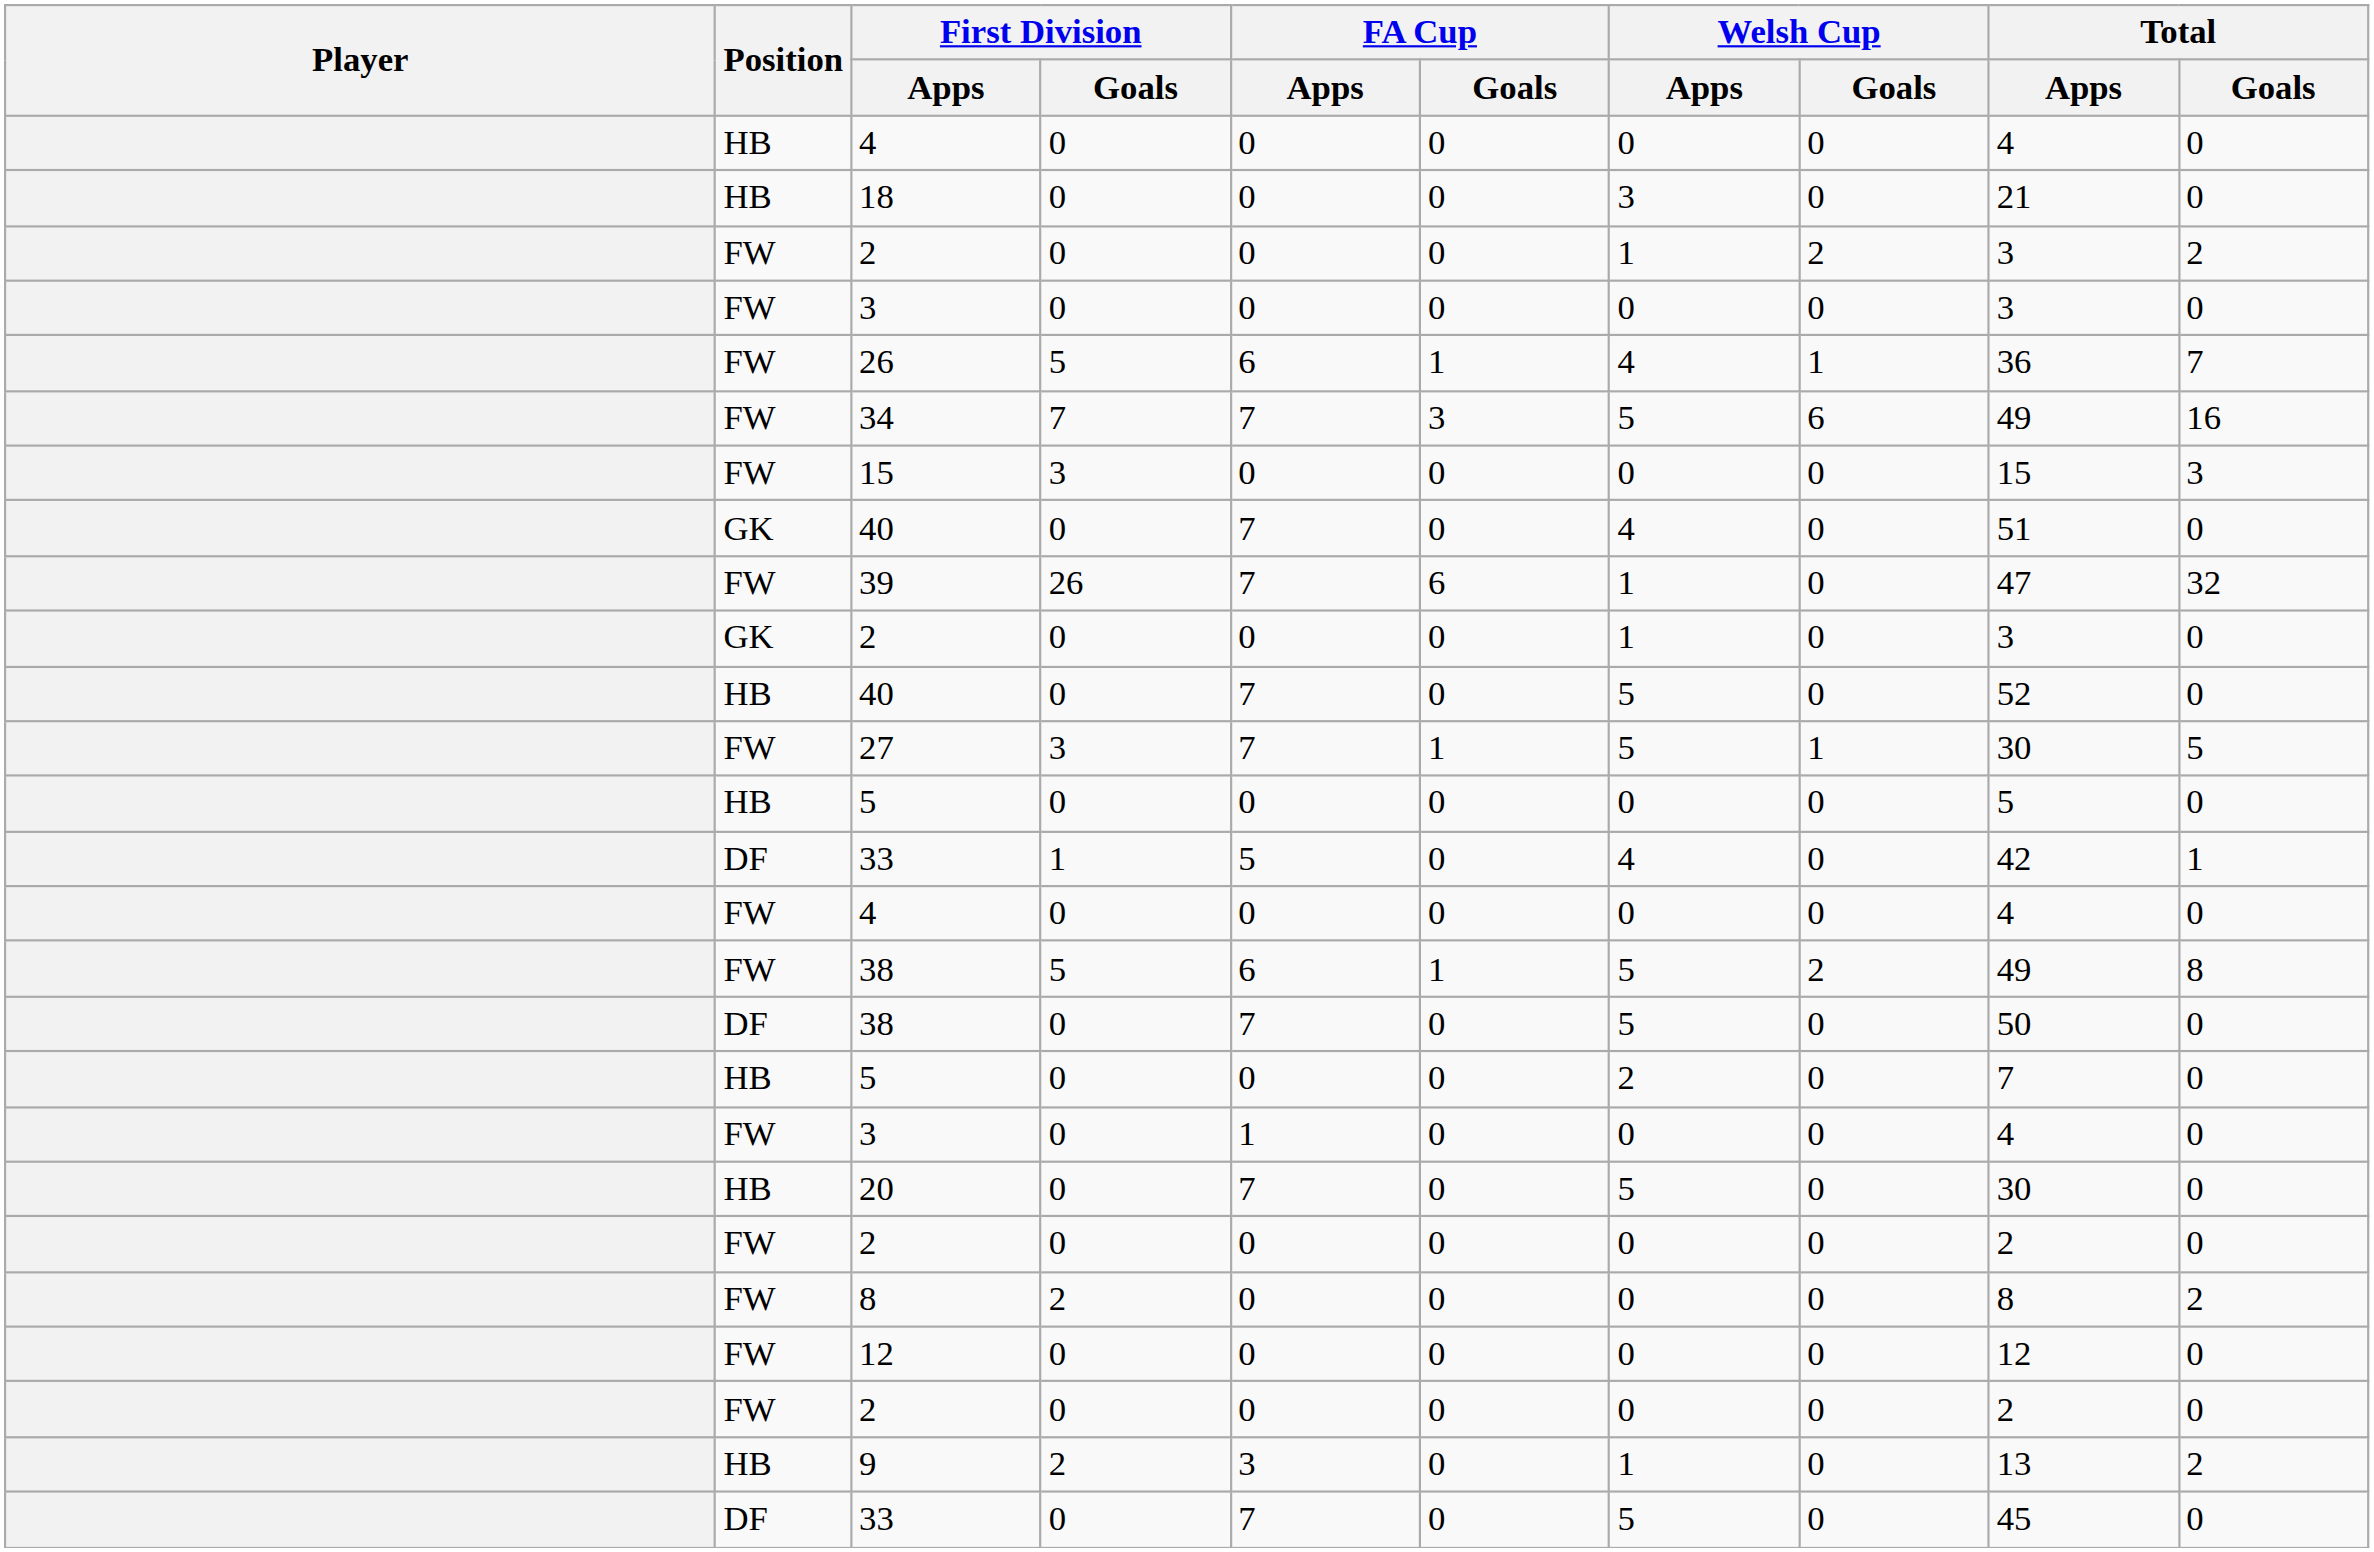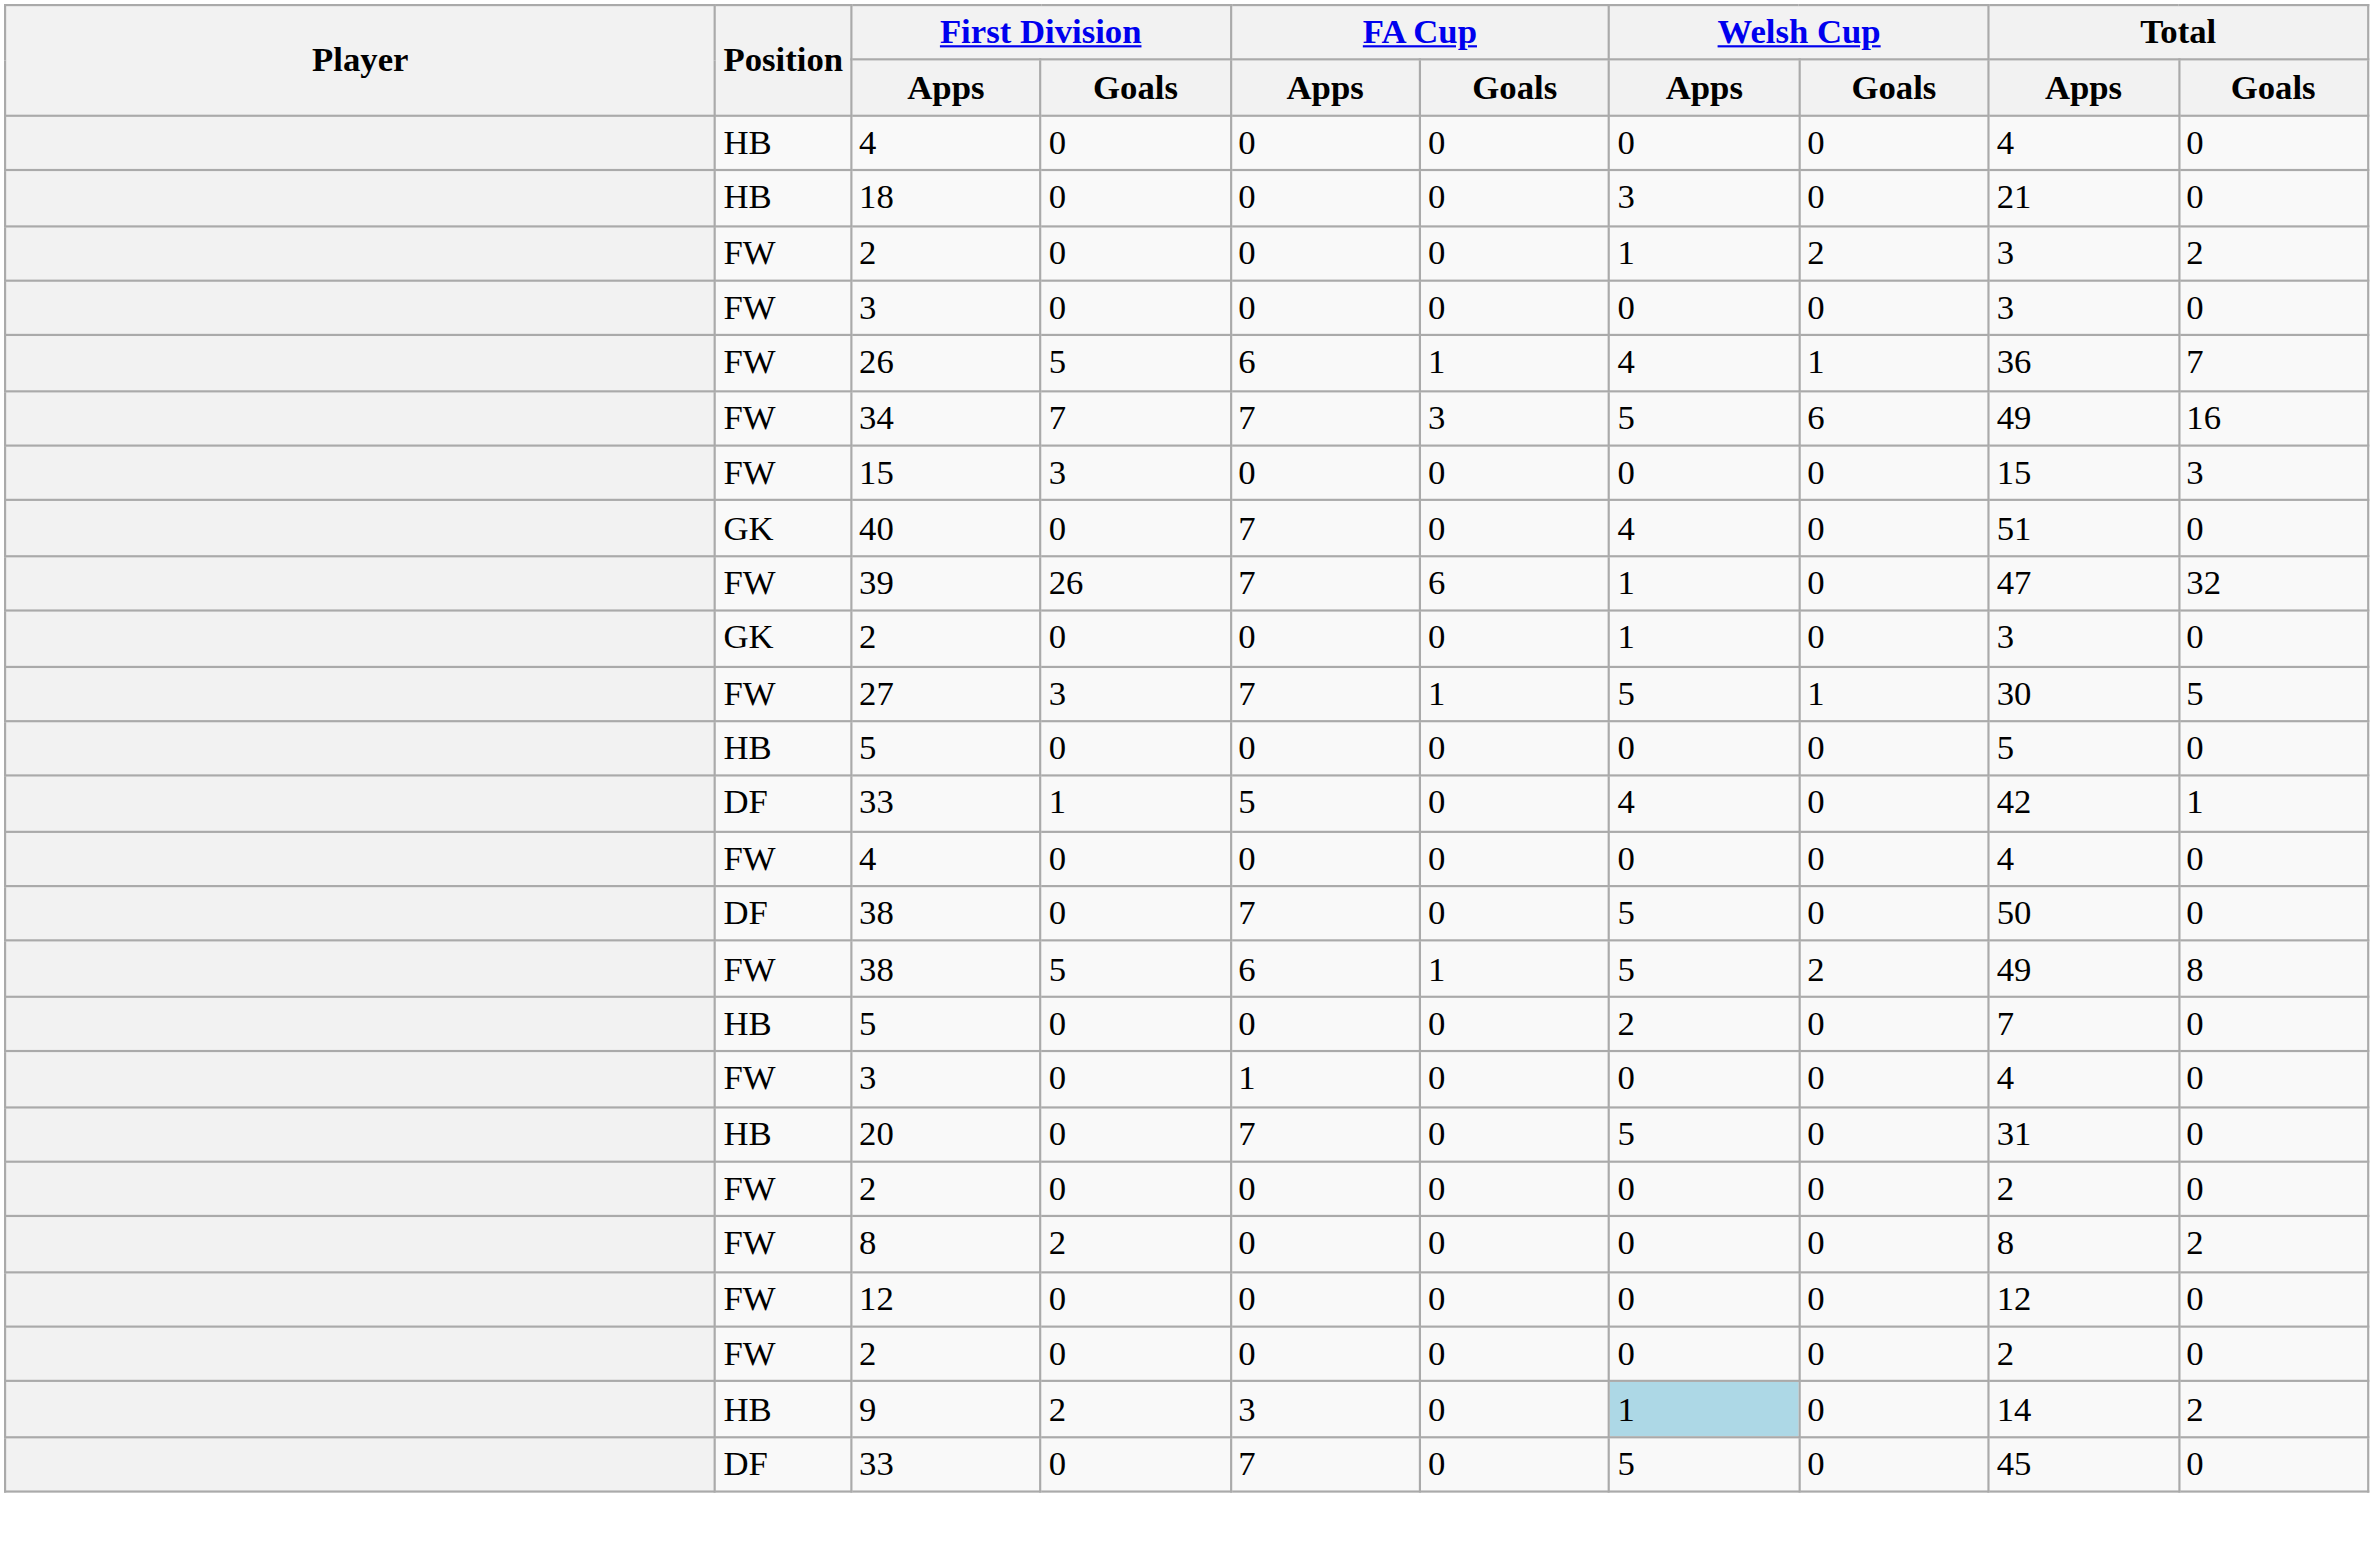- row: HB | 40 | 0 | 7 | 0 | 5 | 0 | 52 | 0
rows swapped: FW / 38 <-> DF / 38
20 | Total / Apps: 30 -> 31
9 | Welsh Cup / Apps: no background -> lightblue background
9 | Total / Apps: 13 -> 14
